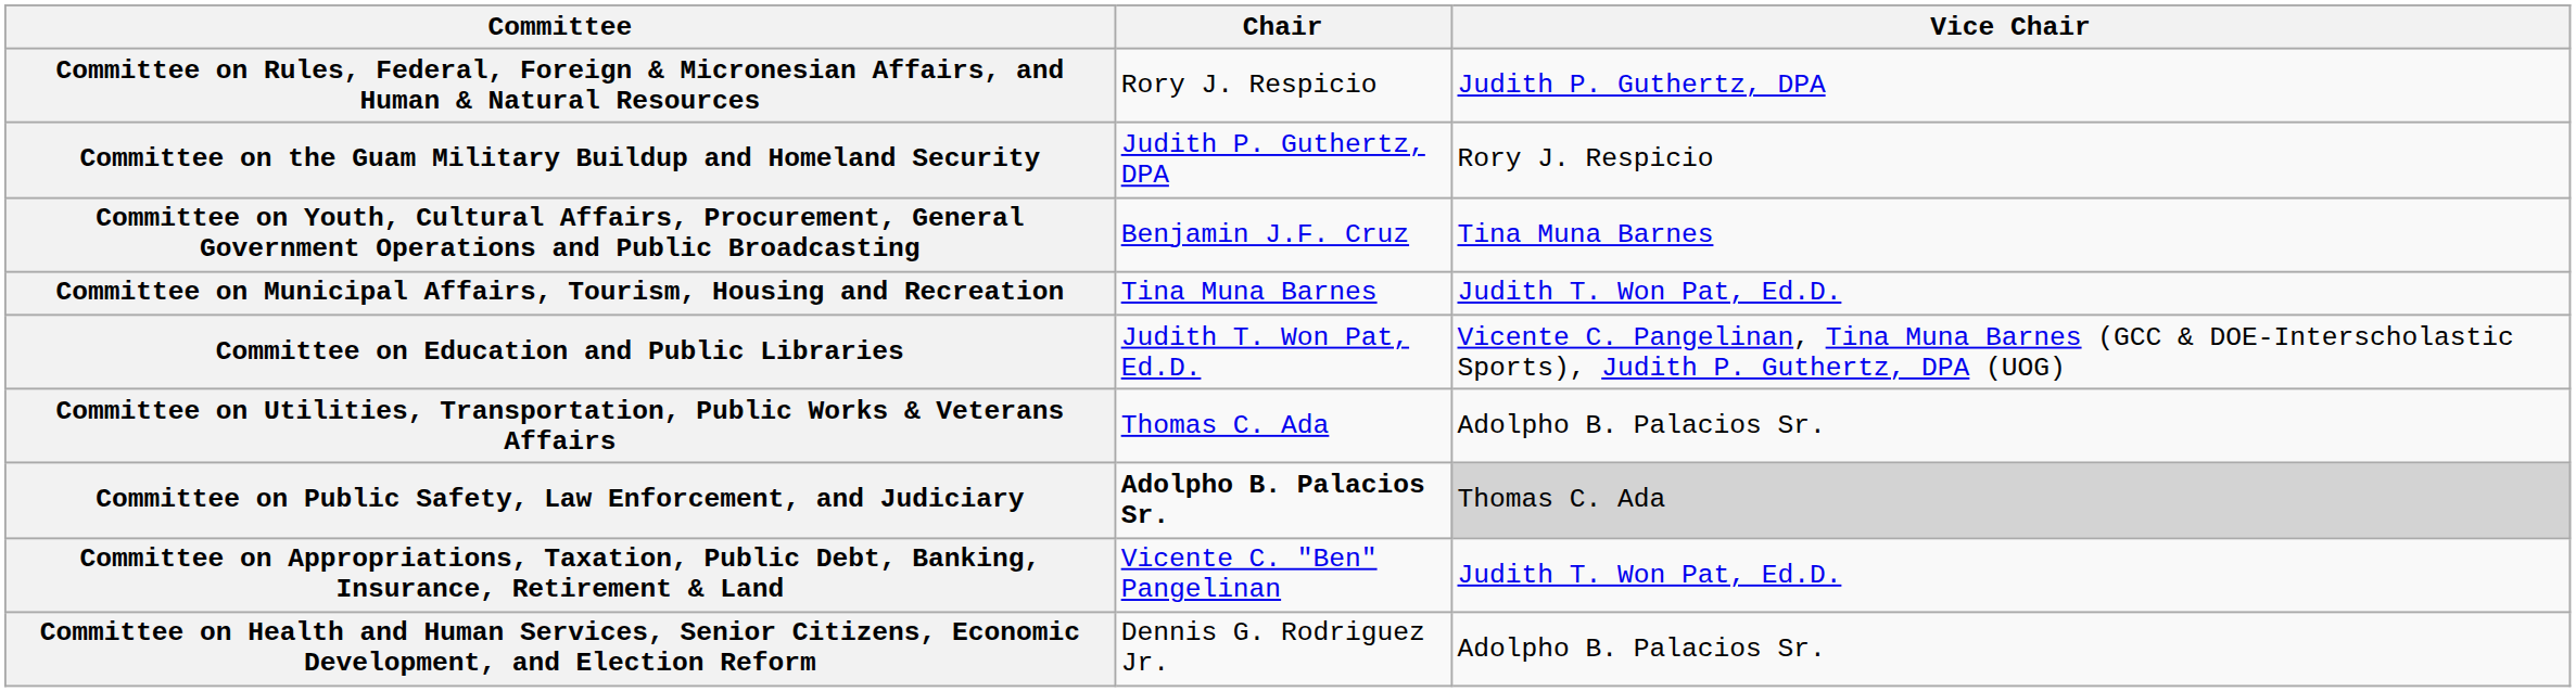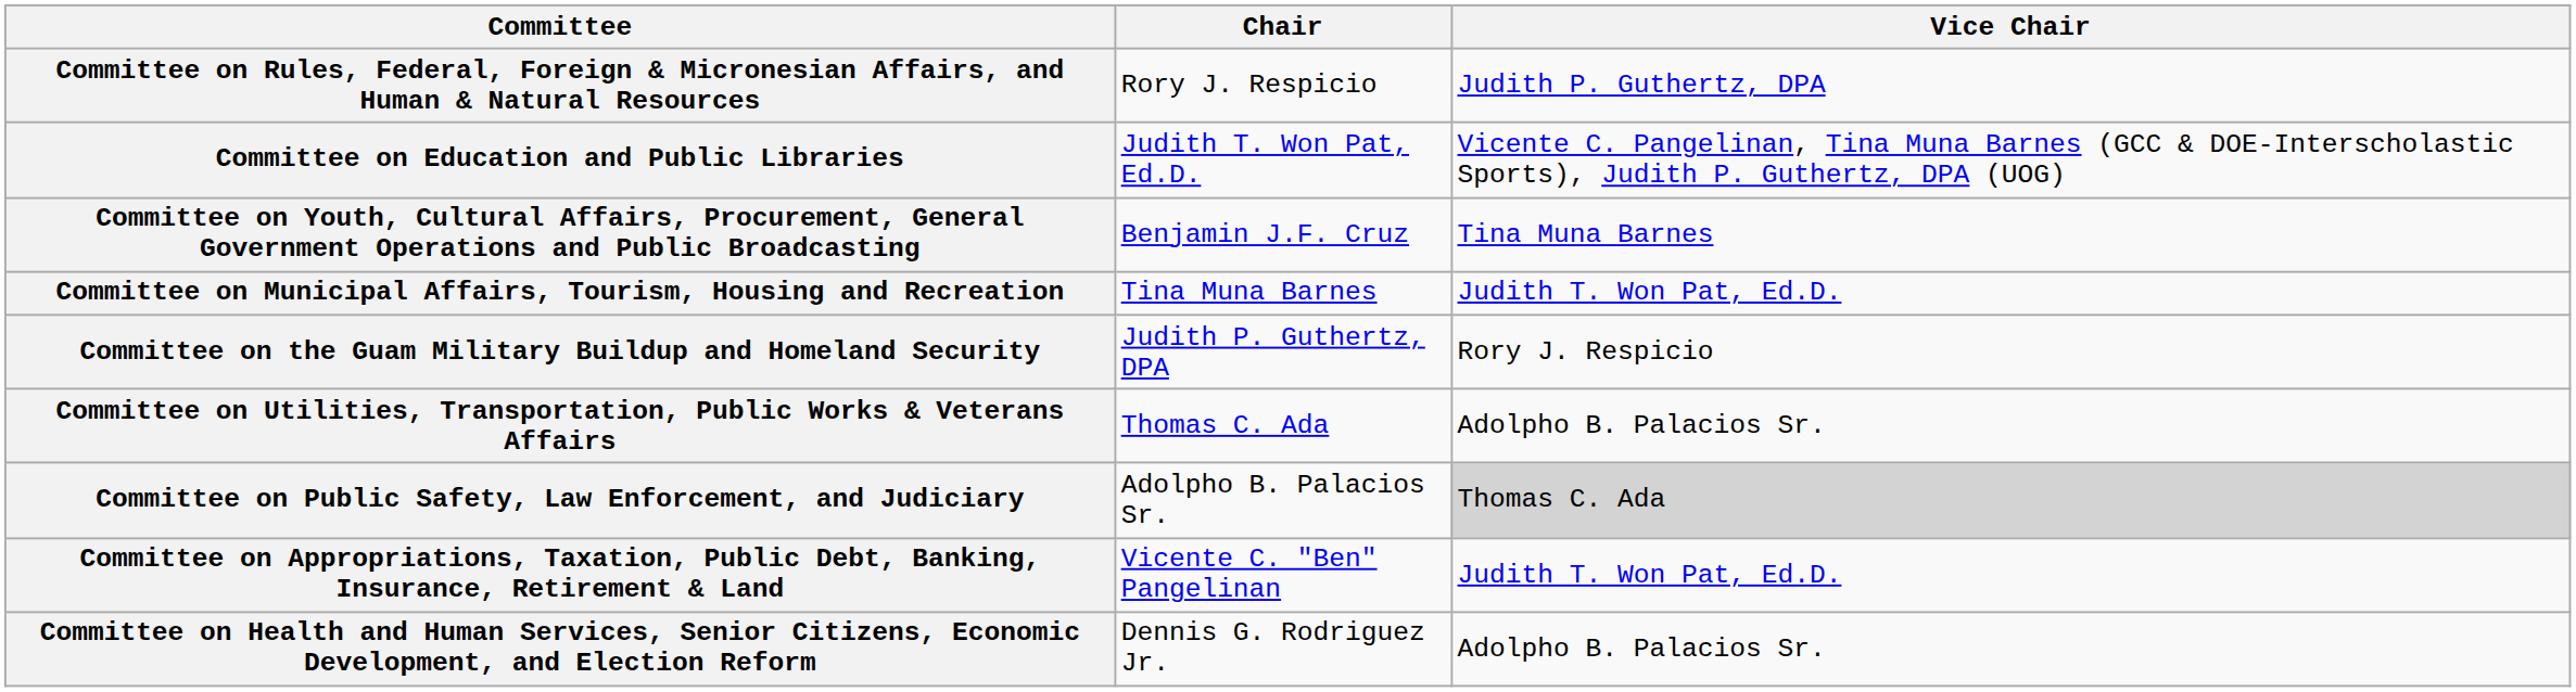rows swapped: Committee on Education and Public Libraries <-> Committee on the Guam Military Buildup and Homeland Security
Committee on Public Safety, Law Enforcement, and Judiciary | Chair: bold -> normal
